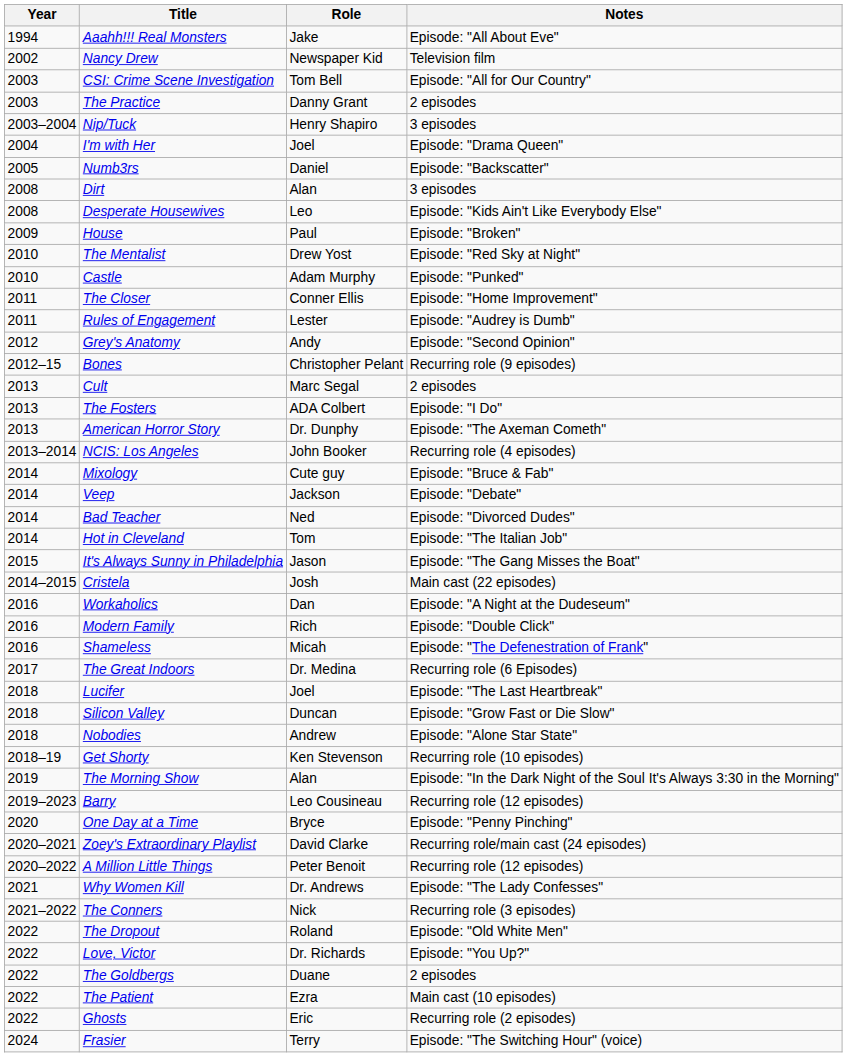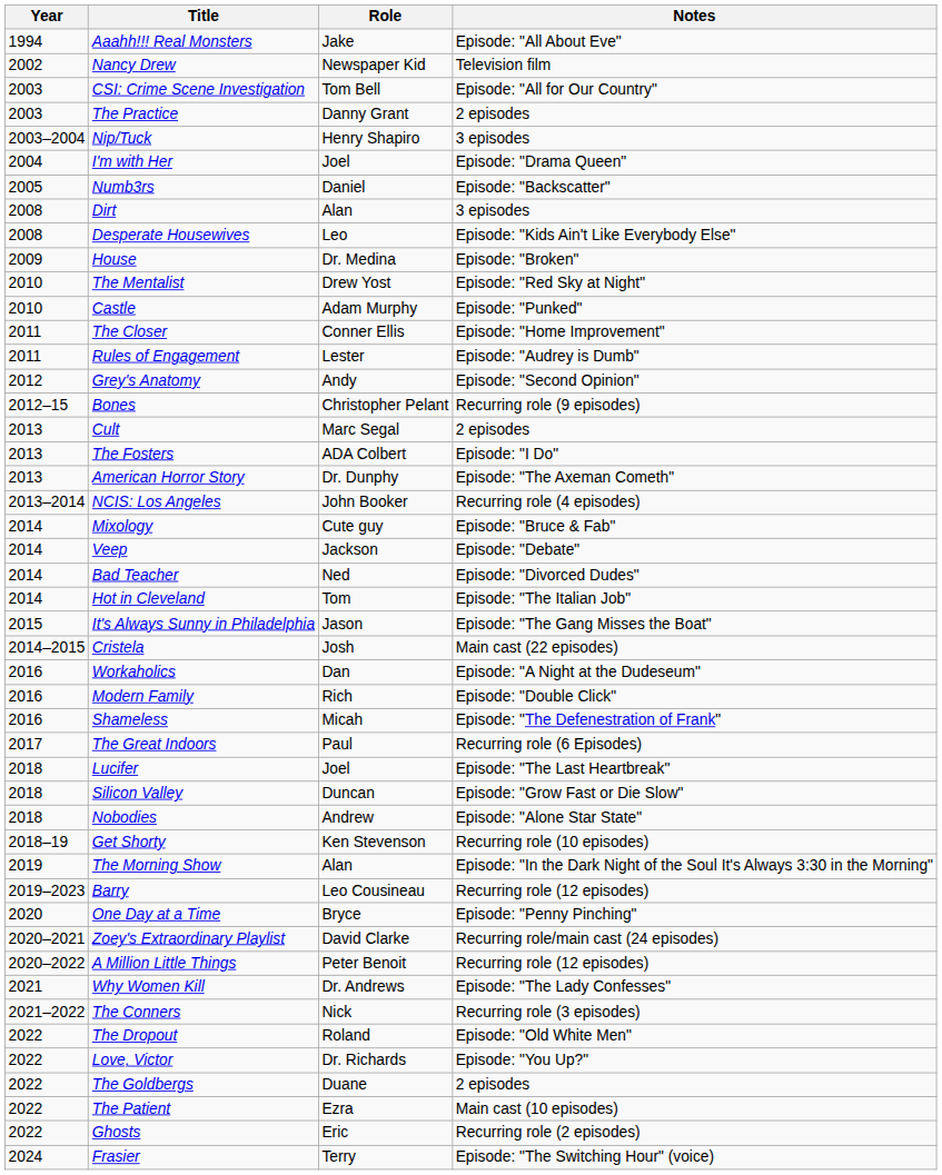House | Role: Paul -> Dr. Medina
The Great Indoors | Role: Dr. Medina -> Paul
